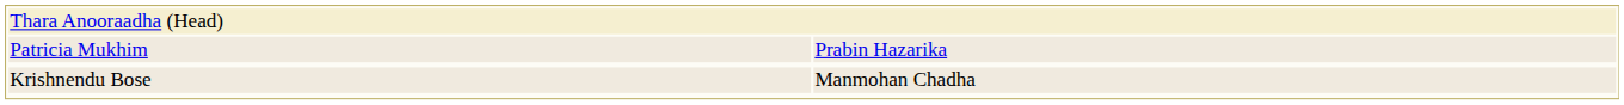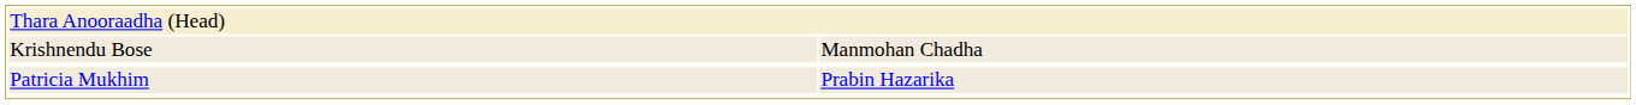rows swapped: Krishnendu Bose <-> Patricia Mukhim
